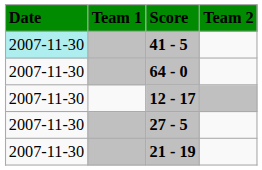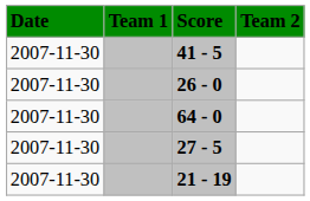41 - 5 | Date: paleturquoise background -> no background
+ row: 2007-11-30 | 26 - 0
- row: 2007-11-30 | 12 - 17
